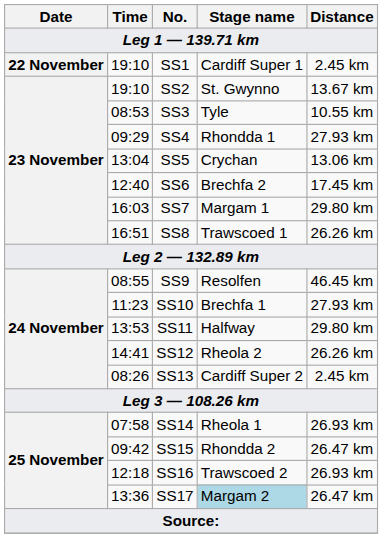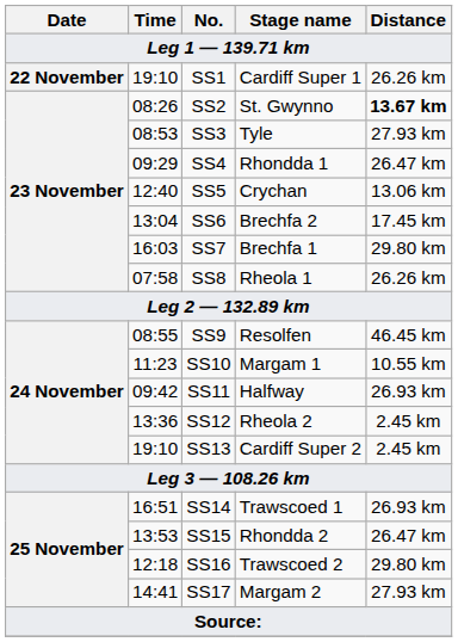SS1 | Distance: 2.45 km -> 26.26 km
SS2 | Time: 19:10 -> 08:26
SS2 | Distance: normal -> bold
SS3 | Distance: 10.55 km -> 27.93 km
SS4 | Distance: 27.93 km -> 26.47 km
SS5 | Time: 13:04 -> 12:40
SS6 | Time: 12:40 -> 13:04
SS7 | Stage name: Margam 1 -> Brechfa 1
SS8 | Time: 16:51 -> 07:58
SS8 | Stage name: Trawscoed 1 -> Rheola 1
SS10 | Stage name: Brechfa 1 -> Margam 1
SS10 | Distance: 27.93 km -> 10.55 km
SS11 | Time: 13:53 -> 09:42
SS11 | Distance: 29.80 km -> 26.93 km
SS12 | Time: 14:41 -> 13:36
SS12 | Distance: 26.26 km -> 2.45 km
SS13 | Time: 08:26 -> 19:10
SS14 | Time: 07:58 -> 16:51
SS14 | Stage name: Rheola 1 -> Trawscoed 1
SS15 | Time: 09:42 -> 13:53
SS16 | Distance: 26.93 km -> 29.80 km
SS17 | Time: 13:36 -> 14:41
SS17 | Stage name: lightblue background -> no background
SS17 | Distance: 26.47 km -> 27.93 km
